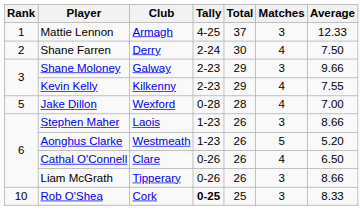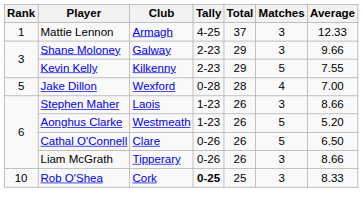- row: 2 | Shane Farren | Derry | 2-24 | 30 | 4 | 7.50
Kevin Kelly | Matches: 4 -> 5
Cathal O'Connell | Matches: 4 -> 5
